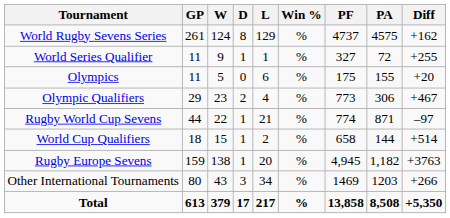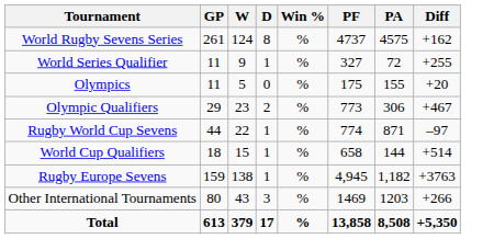- column: L | 129 | 1 | 6 | 4 | 21 | 2 | 20 | 34 | 217
